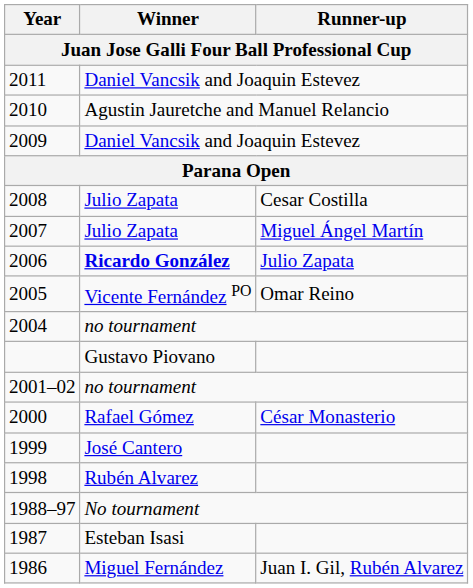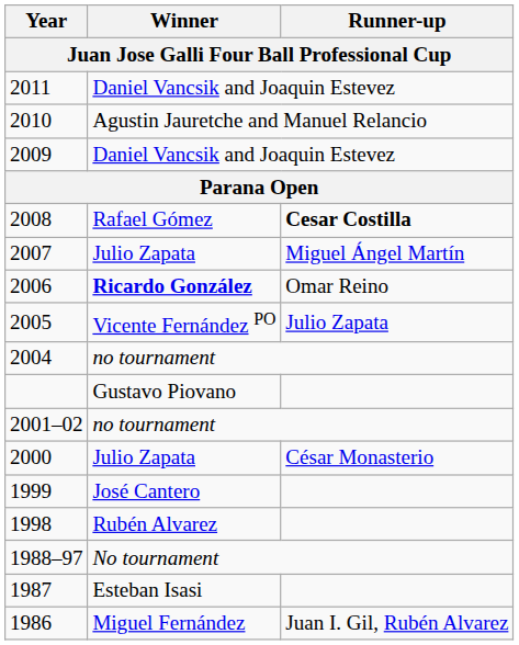2008 | Winner: Julio Zapata -> Rafael Gómez
2008 | Runner-up: normal -> bold
2006 | Runner-up: Julio Zapata -> Omar Reino
2005 | Runner-up: Omar Reino -> Julio Zapata
2000 | Winner: Rafael Gómez -> Julio Zapata
